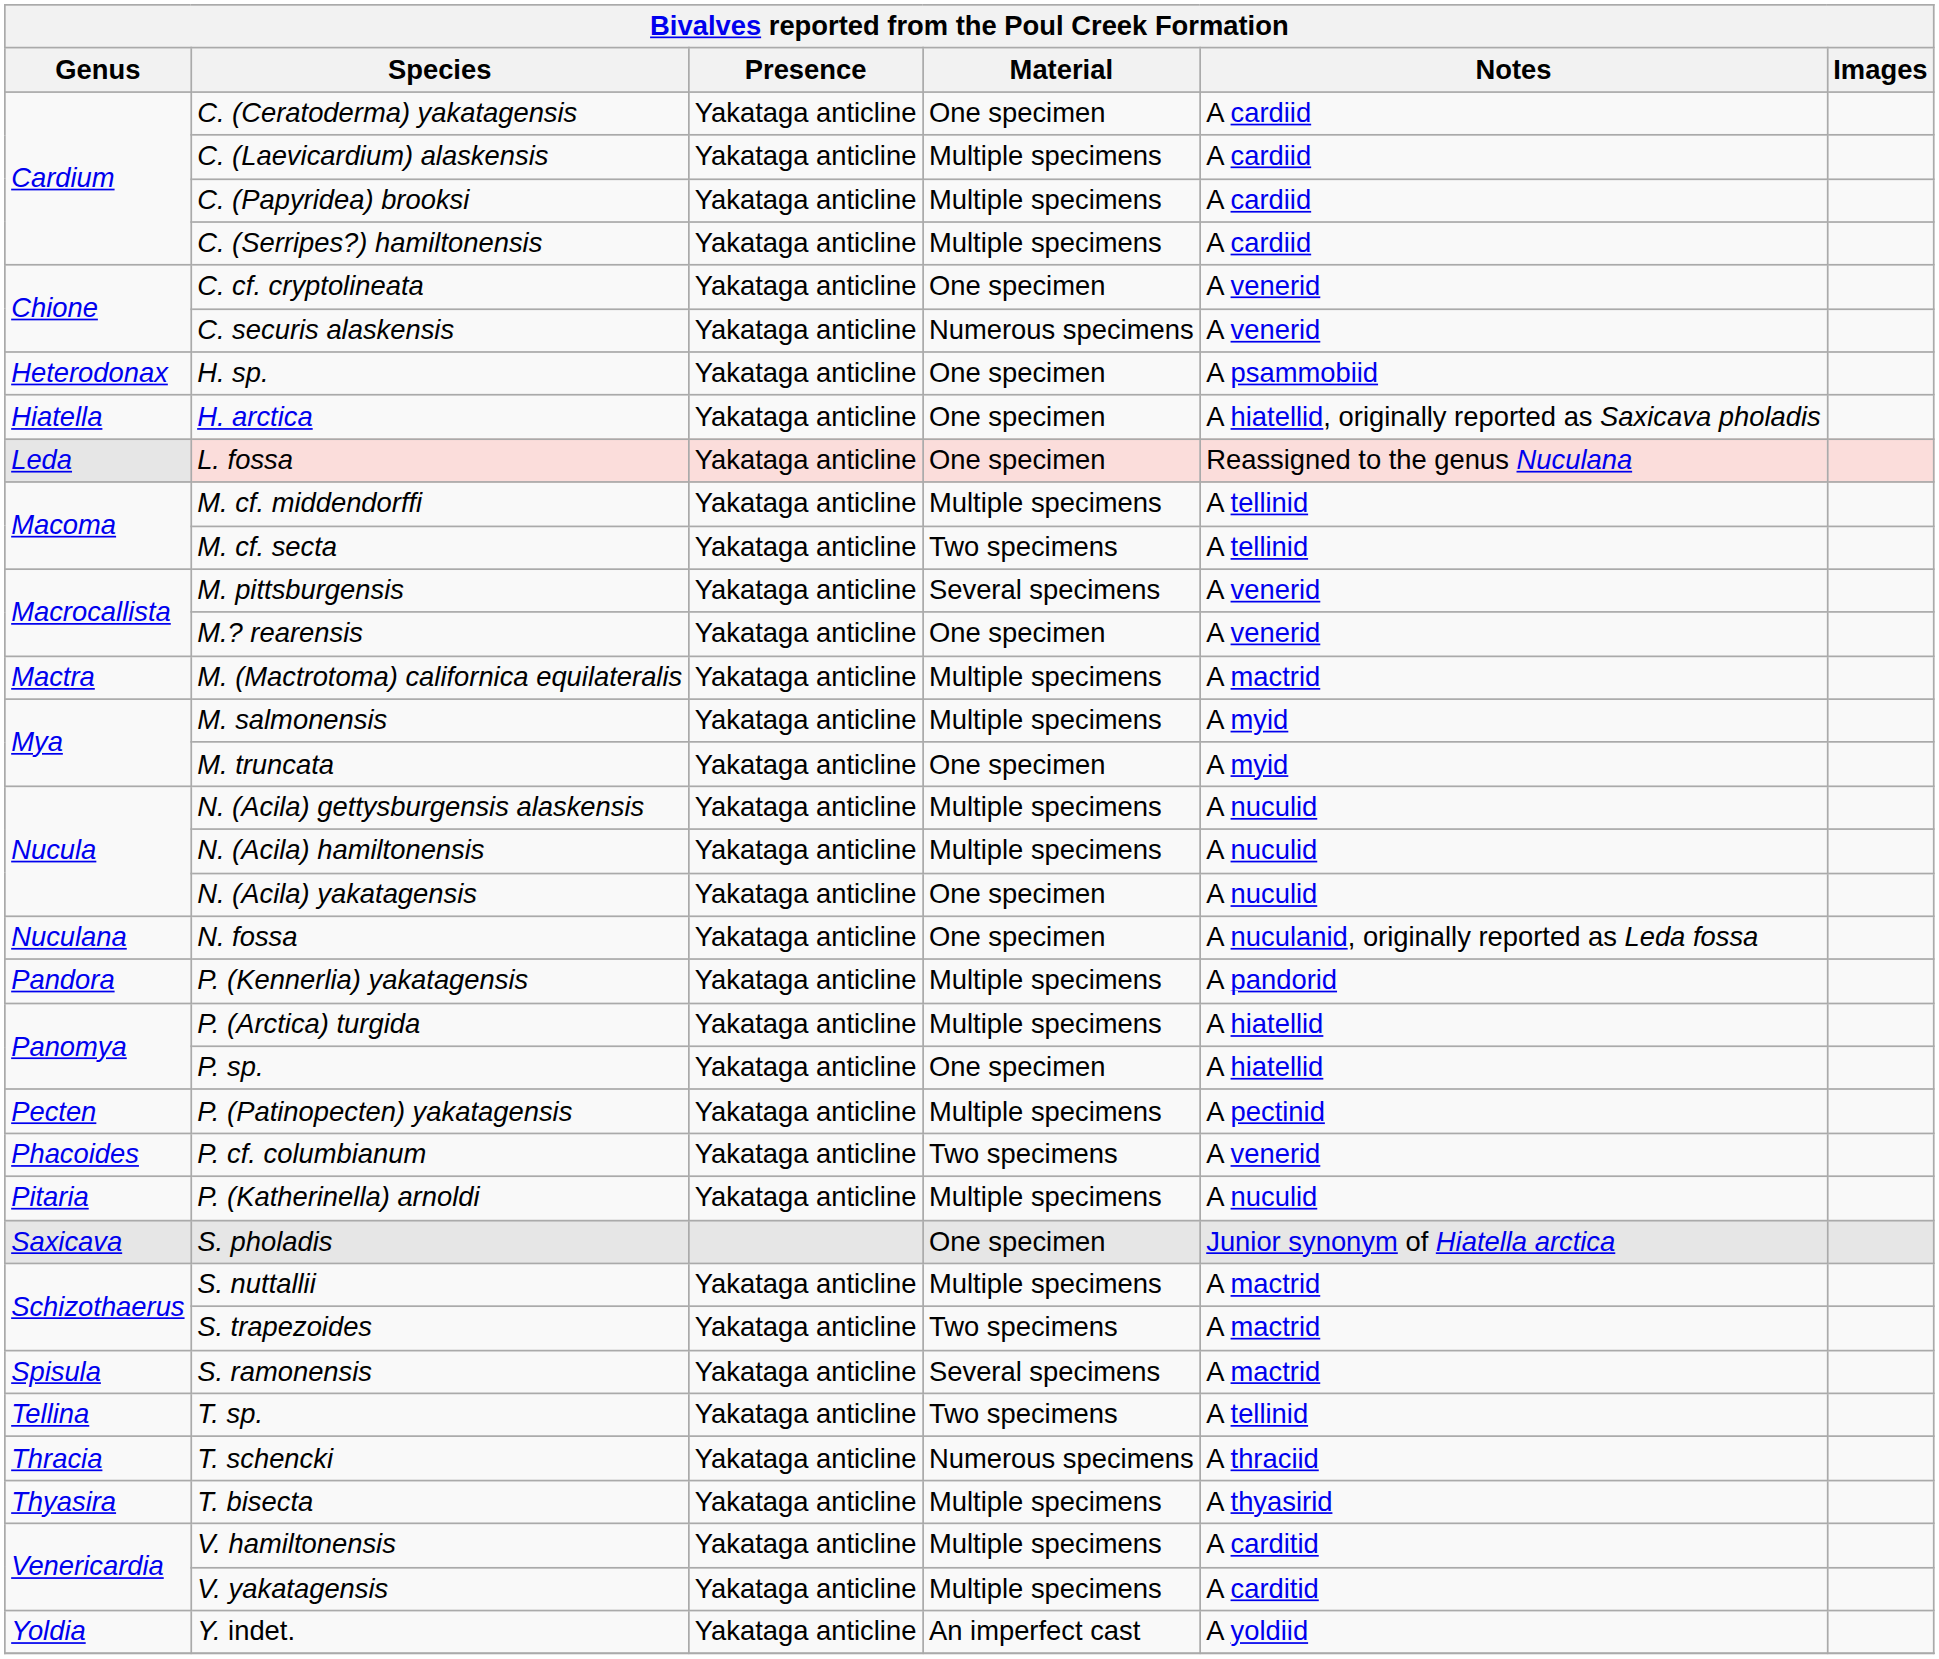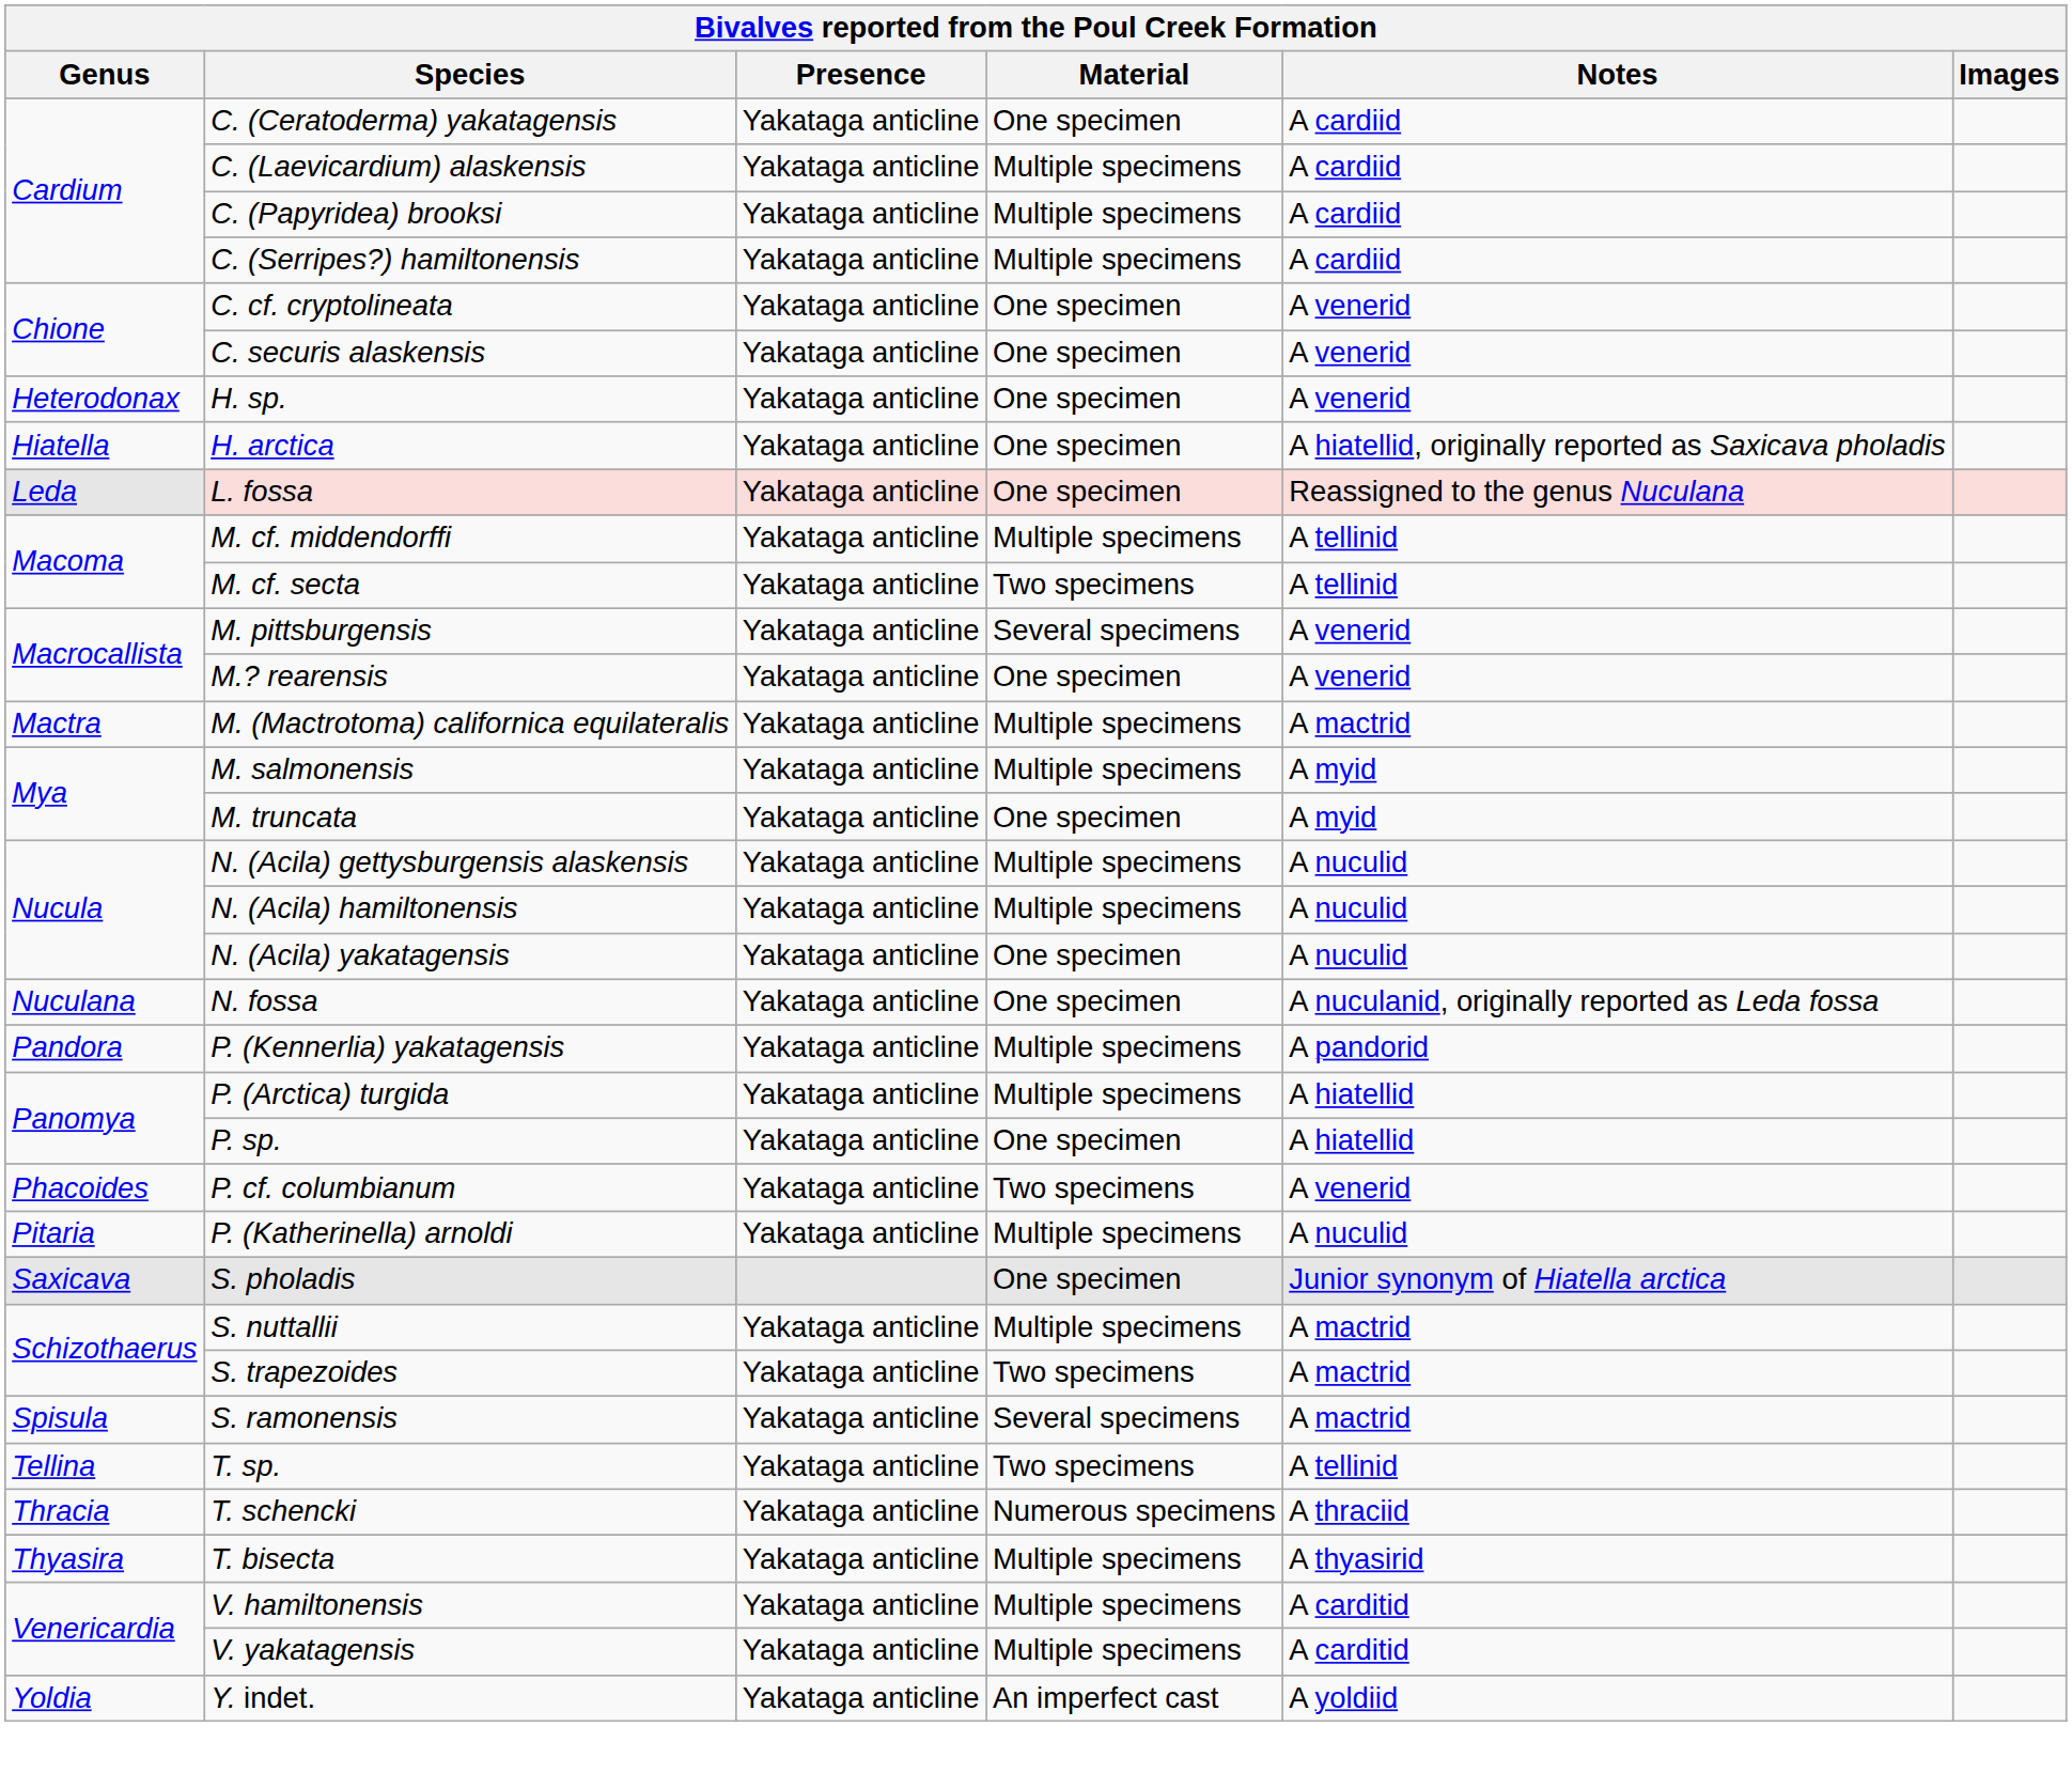C. securis alaskensis | Material: Numerous specimens -> One specimen
H. sp. | Notes: A psammobiid -> A venerid
- row: Pecten | P. (Patinopecten) yakatagensis | Yakataga anticline | Multiple specimens | A pectinid
